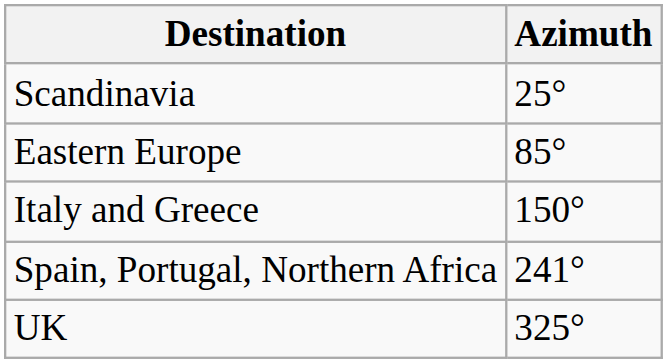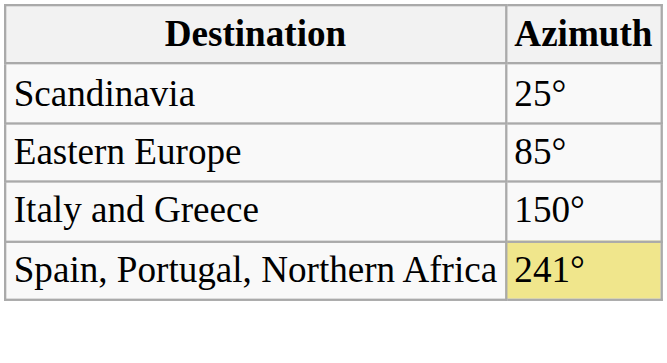Spain, Portugal, Northern Africa | Azimuth: no background -> khaki background
- row: UK | 325°
